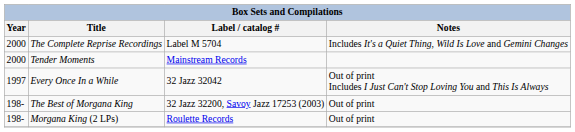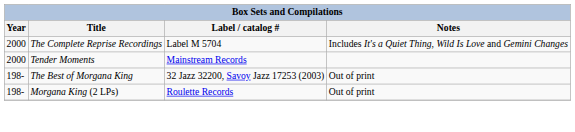- row: 1997 | Every Once In a While | 32 Jazz 32042 | Out of print Includes I Just Can't Stop Loving You and This Is Always
